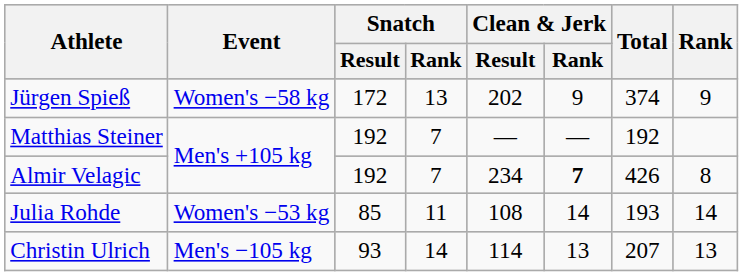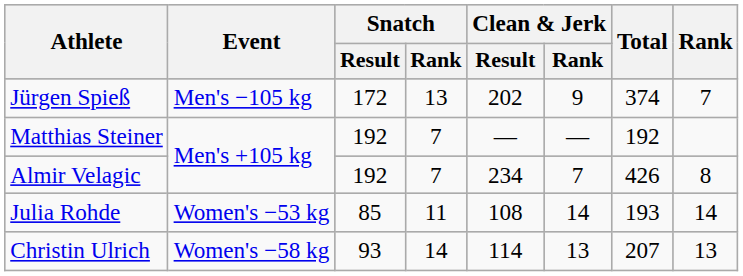Jürgen Spieß | Event: Women's −58 kg -> Men's −105 kg
Jürgen Spieß | Rank: 9 -> 7
Almir Velagic | Clean & Jerk / Rank: bold -> normal
Christin Ulrich | Event: Men's −105 kg -> Women's −58 kg
